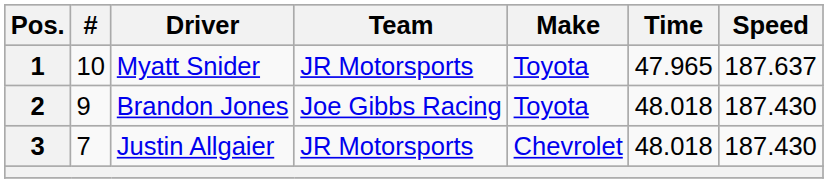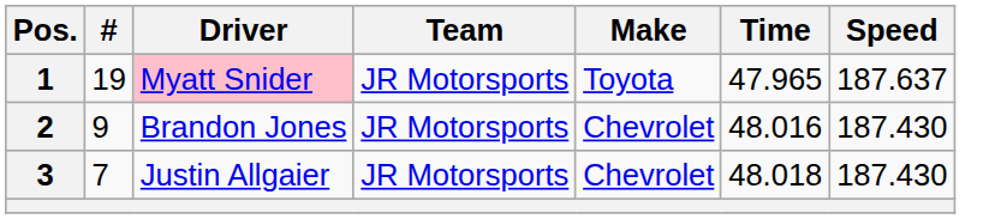1 | #: 10 -> 19
1 | Driver: no background -> pink background
2 | Team: Joe Gibbs Racing -> JR Motorsports
2 | Make: Toyota -> Chevrolet
2 | Time: 48.018 -> 48.016
